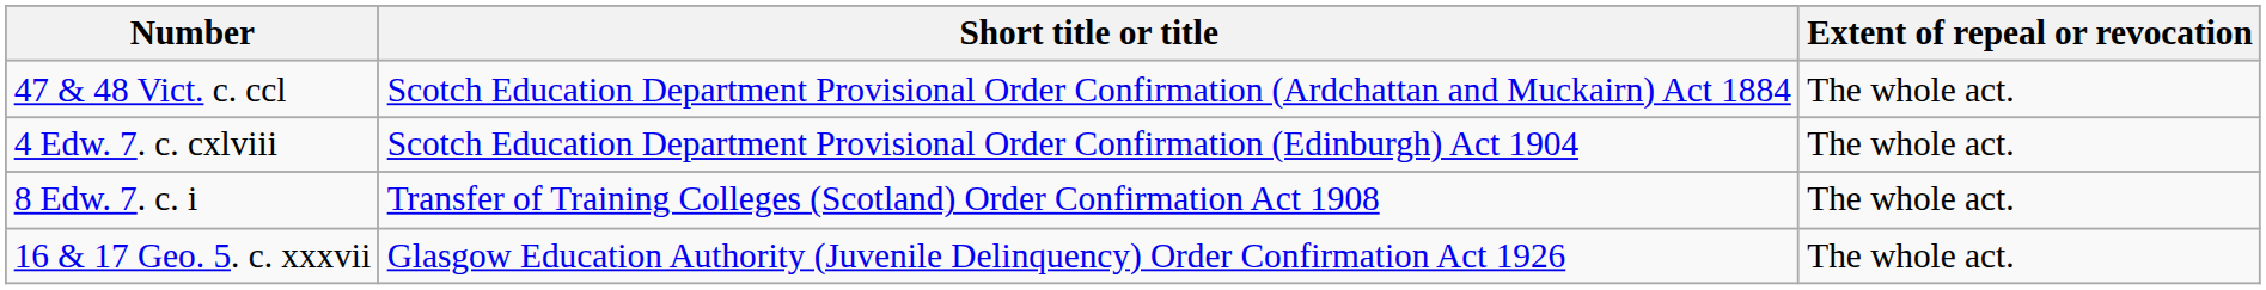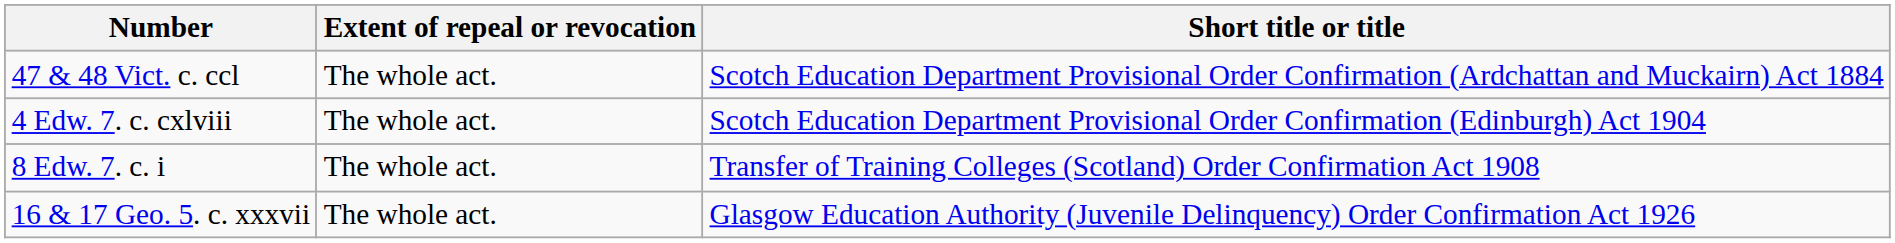columns swapped: Short title or title <-> Extent of repeal or revocation
